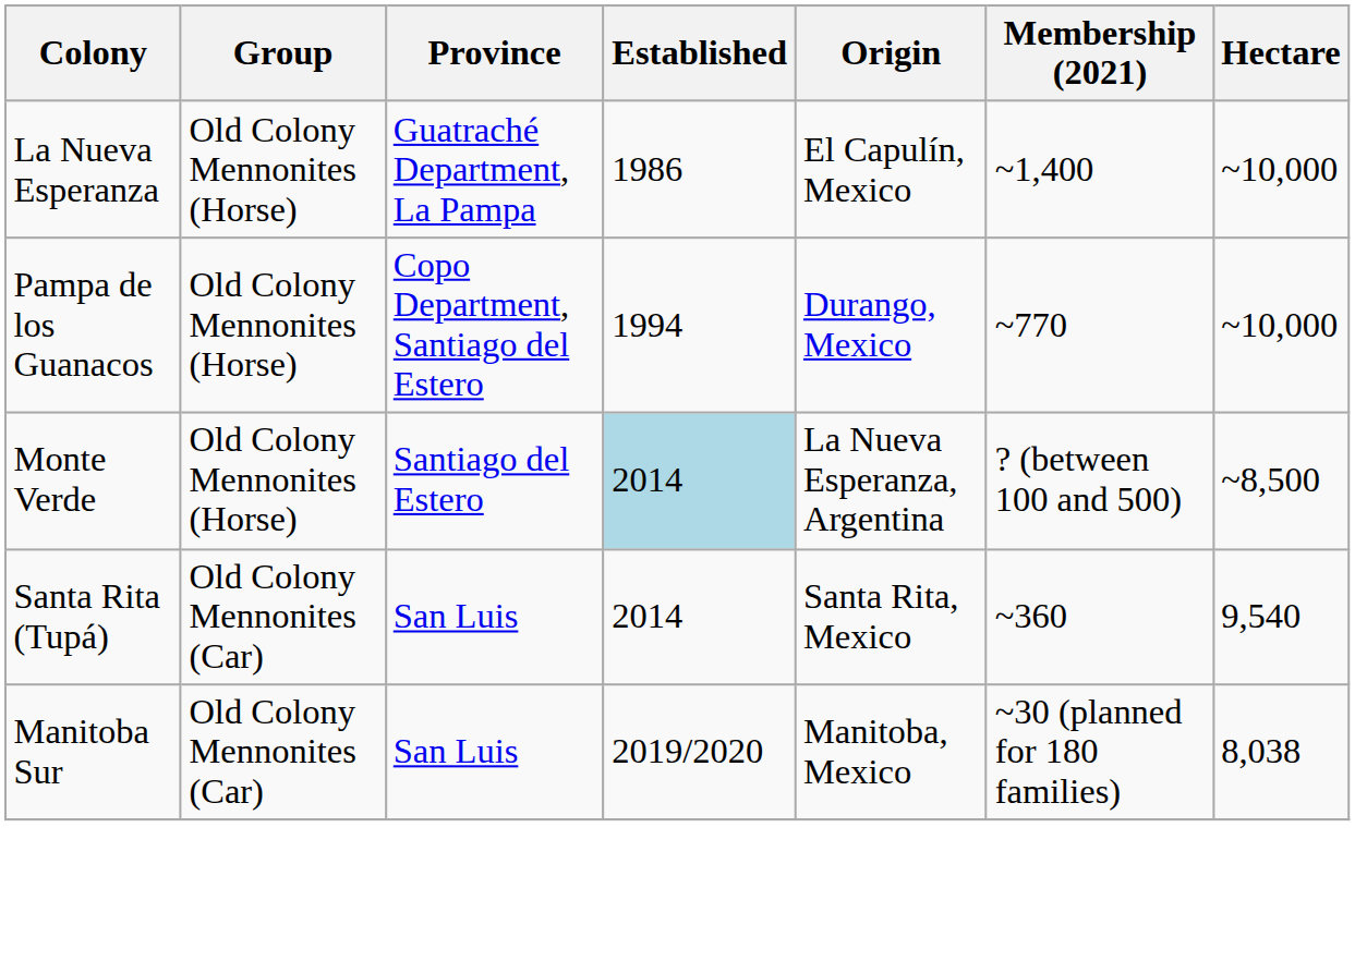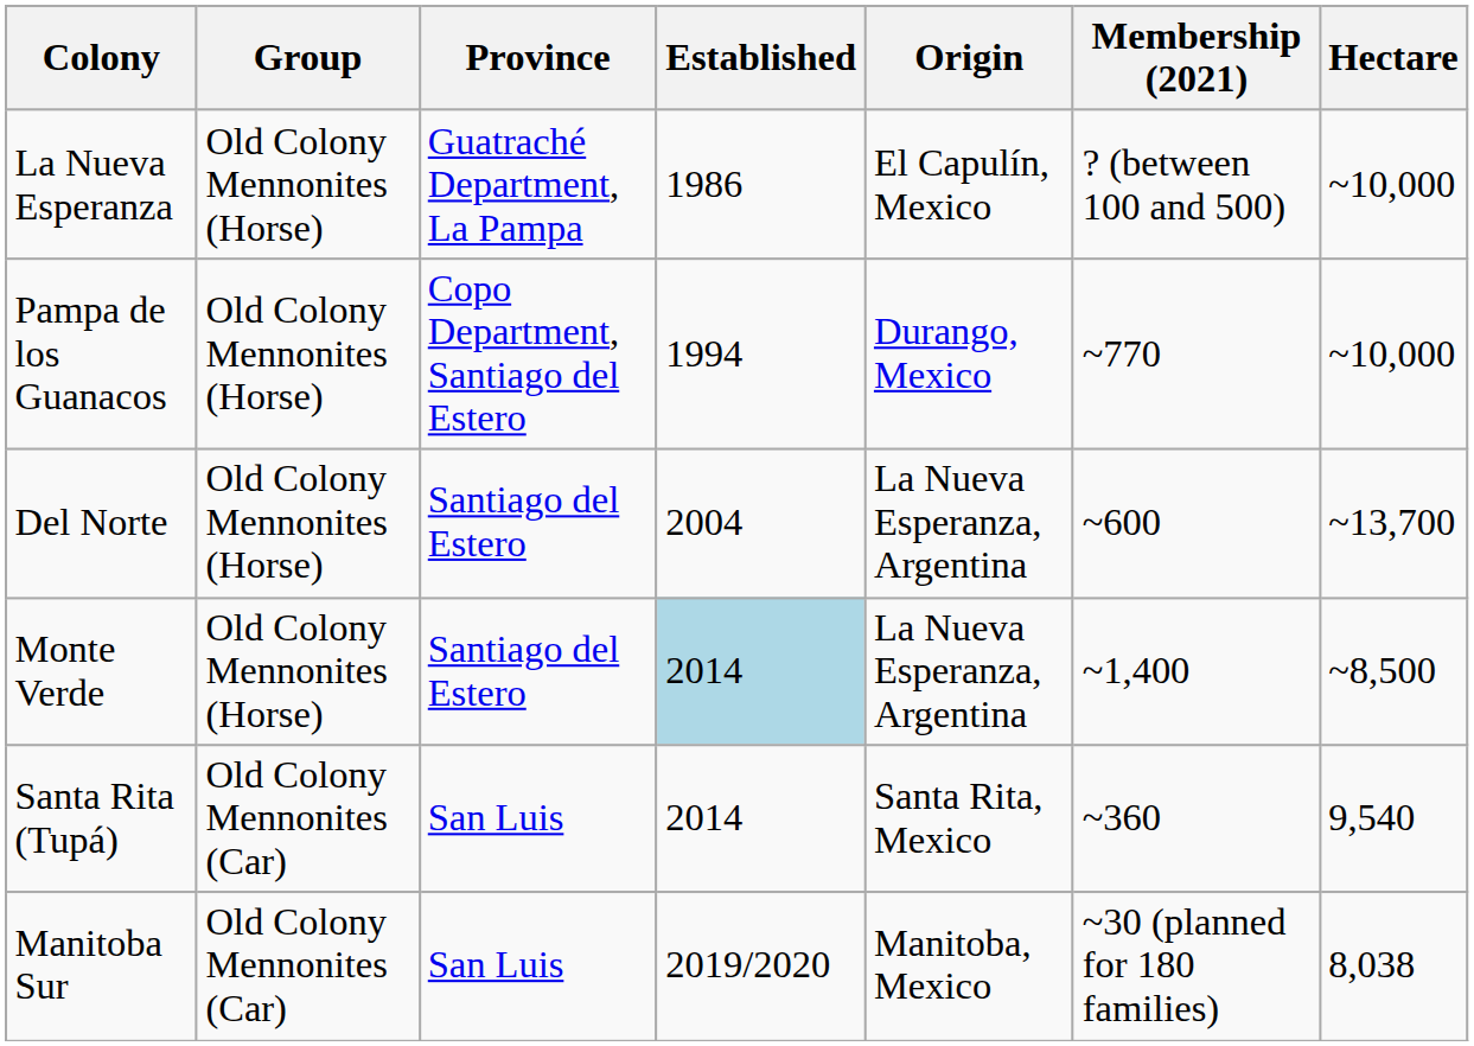La Nueva Esperanza | Membership (2021): ~1,400 -> ? (between 100 and 500)
+ row: Del Norte | Old Colony Mennonites (Horse) | Santiago del Estero | 2004 | La Nueva Esperanza, Argentina | ~600 | ~13,700
Monte Verde | Membership (2021): ? (between 100 and 500) -> ~1,400
